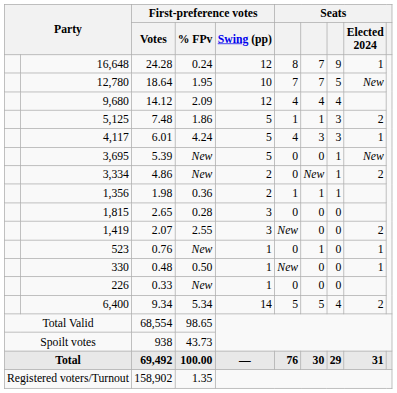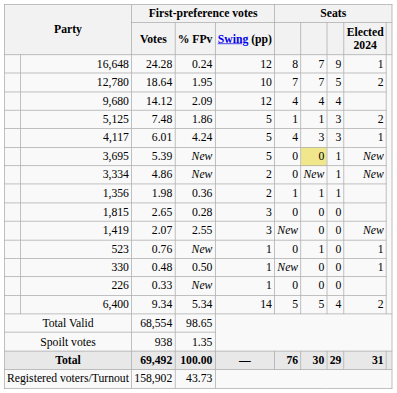12,780 | Seats / Elected 2024: New -> 2
3,695 | column 7: no background -> khaki background
3,334 | Seats / Elected 2024: 2 -> New
1,419 | Seats / Elected 2024: 2 -> New
Spoilt votes | First-preference votes / % FPv: 43.73 -> 1.35
Registered voters/Turnout | First-preference votes / % FPv: 1.35 -> 43.73
